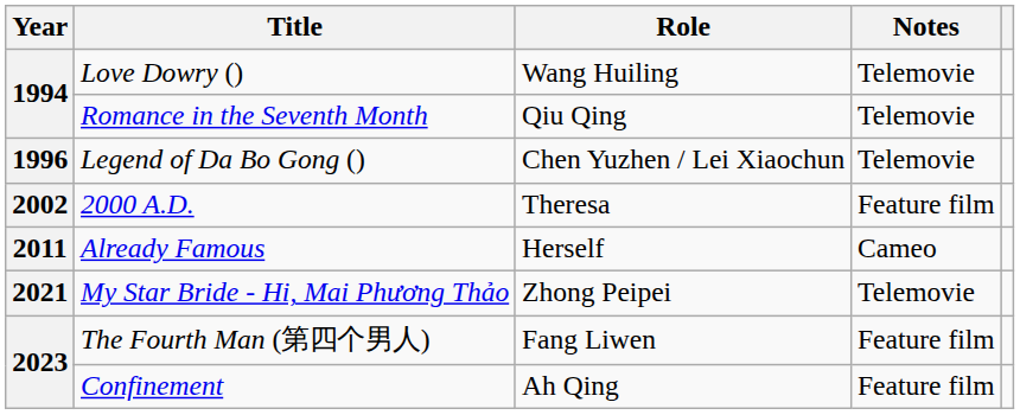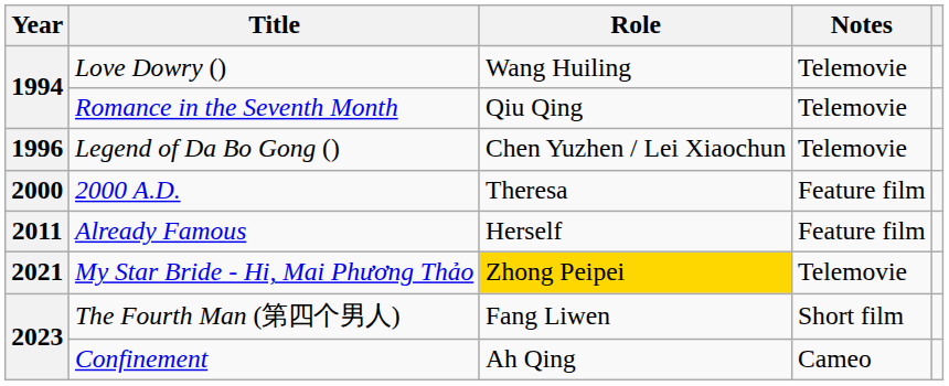2000 A.D. | Year: 2002 -> 2000
Already Famous | Notes: Cameo -> Feature film
My Star Bride - Hi, Mai Phương Thảo | Role: no background -> gold background
The Fourth Man (第四个男人) | Notes: Feature film -> Short film
Confinement | Notes: Feature film -> Cameo
